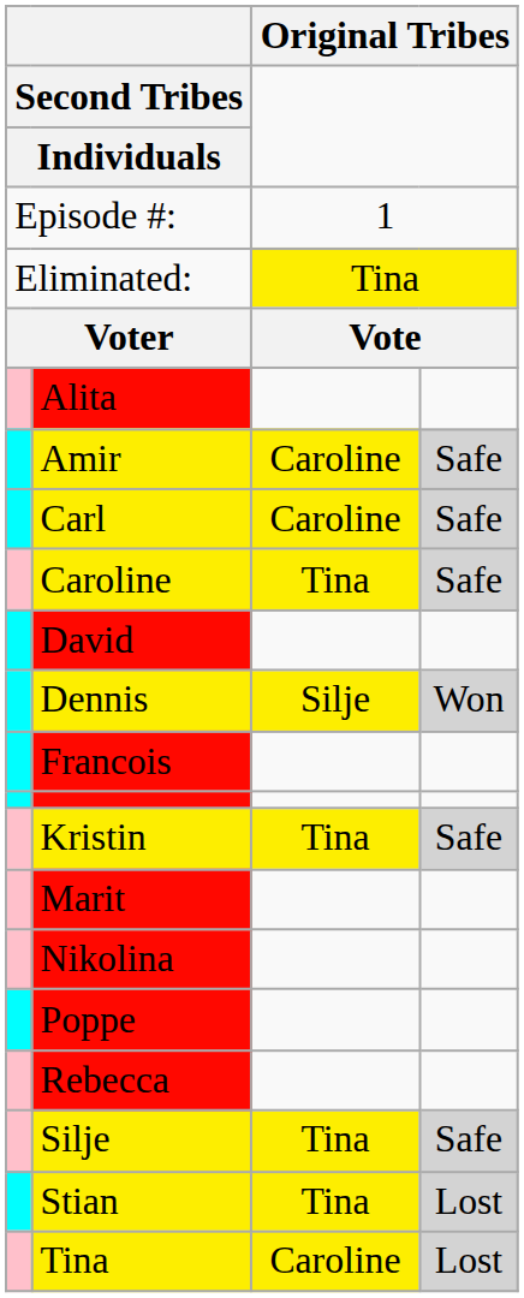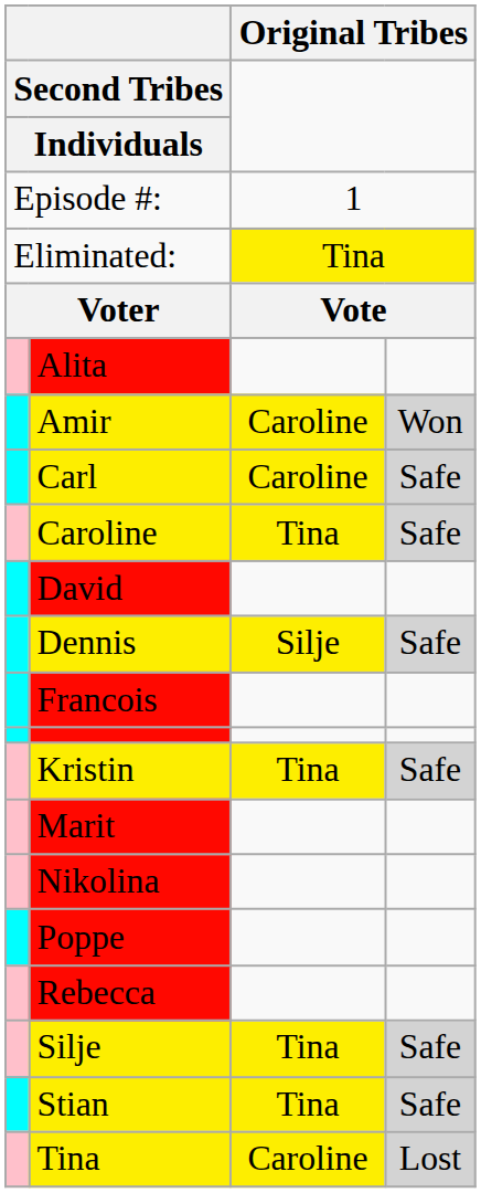Amir | column 4: Safe -> Won
Dennis | column 4: Won -> Safe
Stian | column 4: Lost -> Safe
